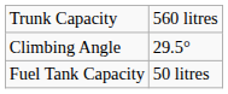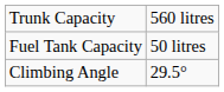rows swapped: Fuel Tank Capacity <-> Climbing Angle
